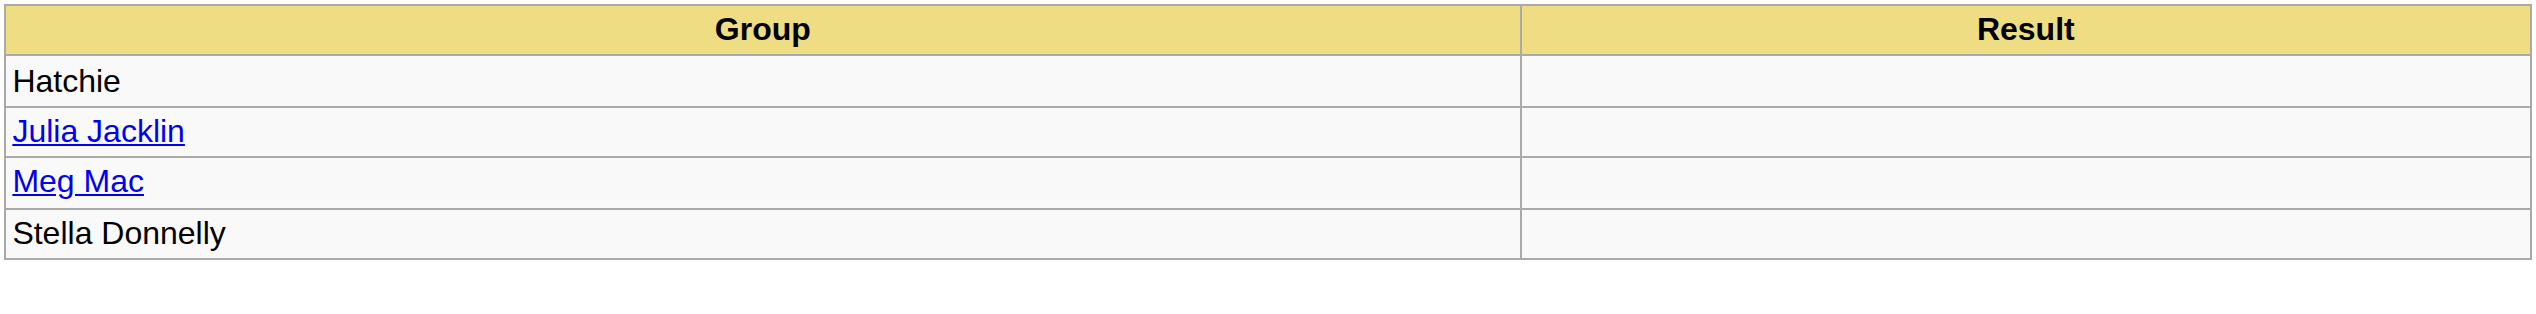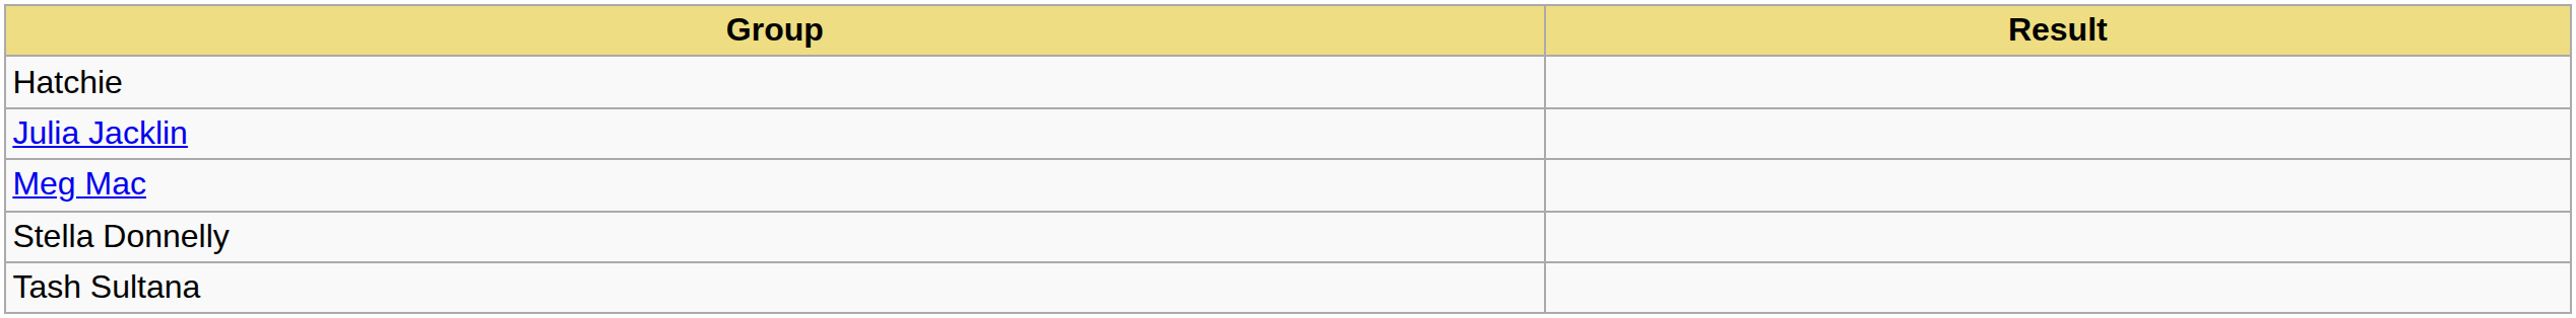+ row: Tash Sultana
